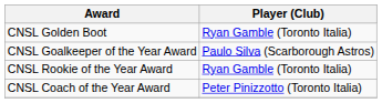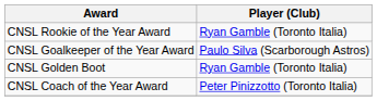rows swapped: CNSL Golden Boot <-> CNSL Rookie of the Year Award
